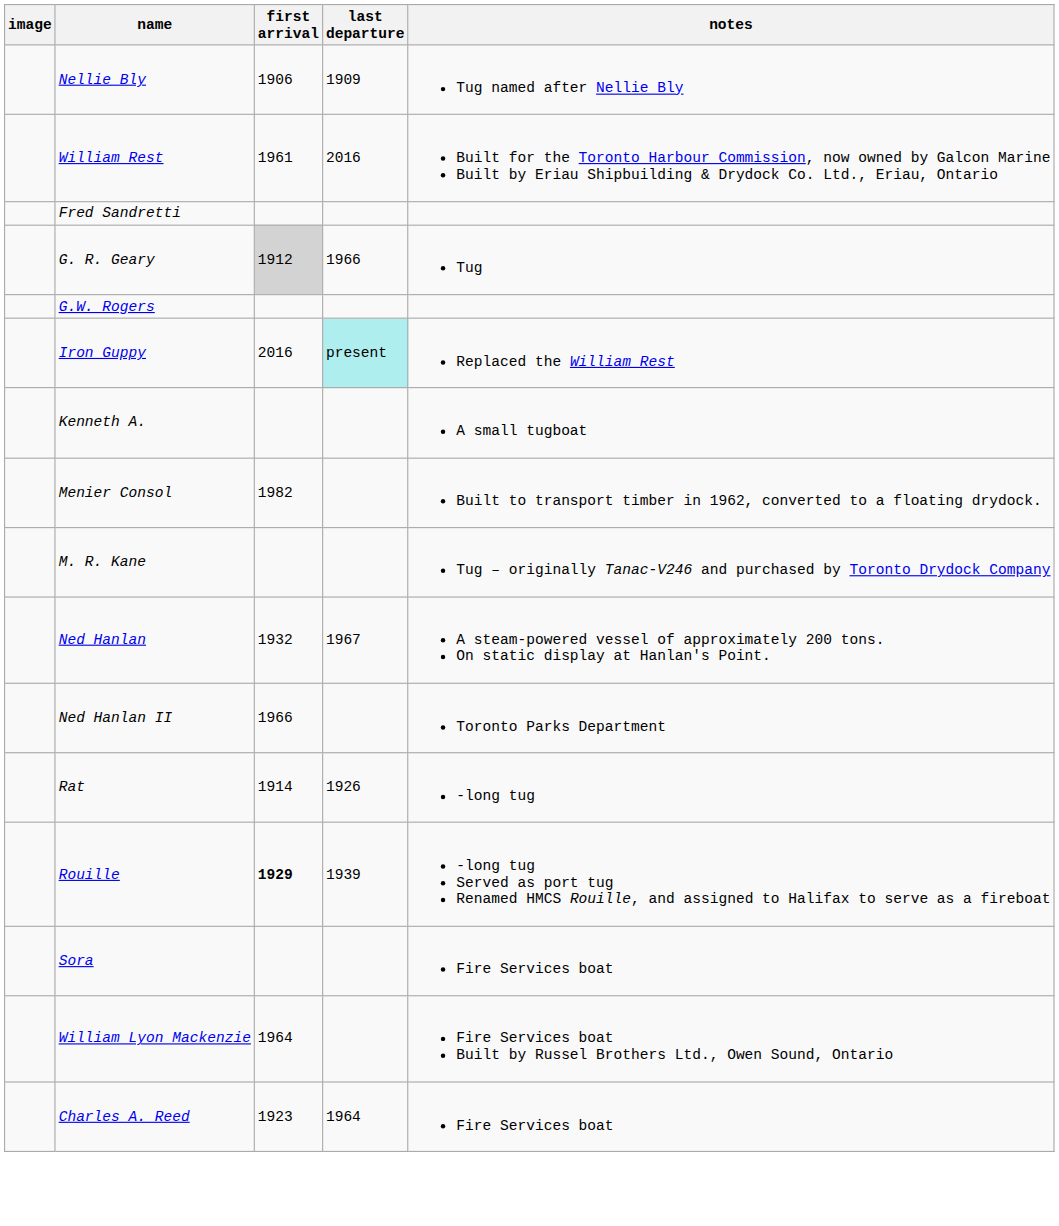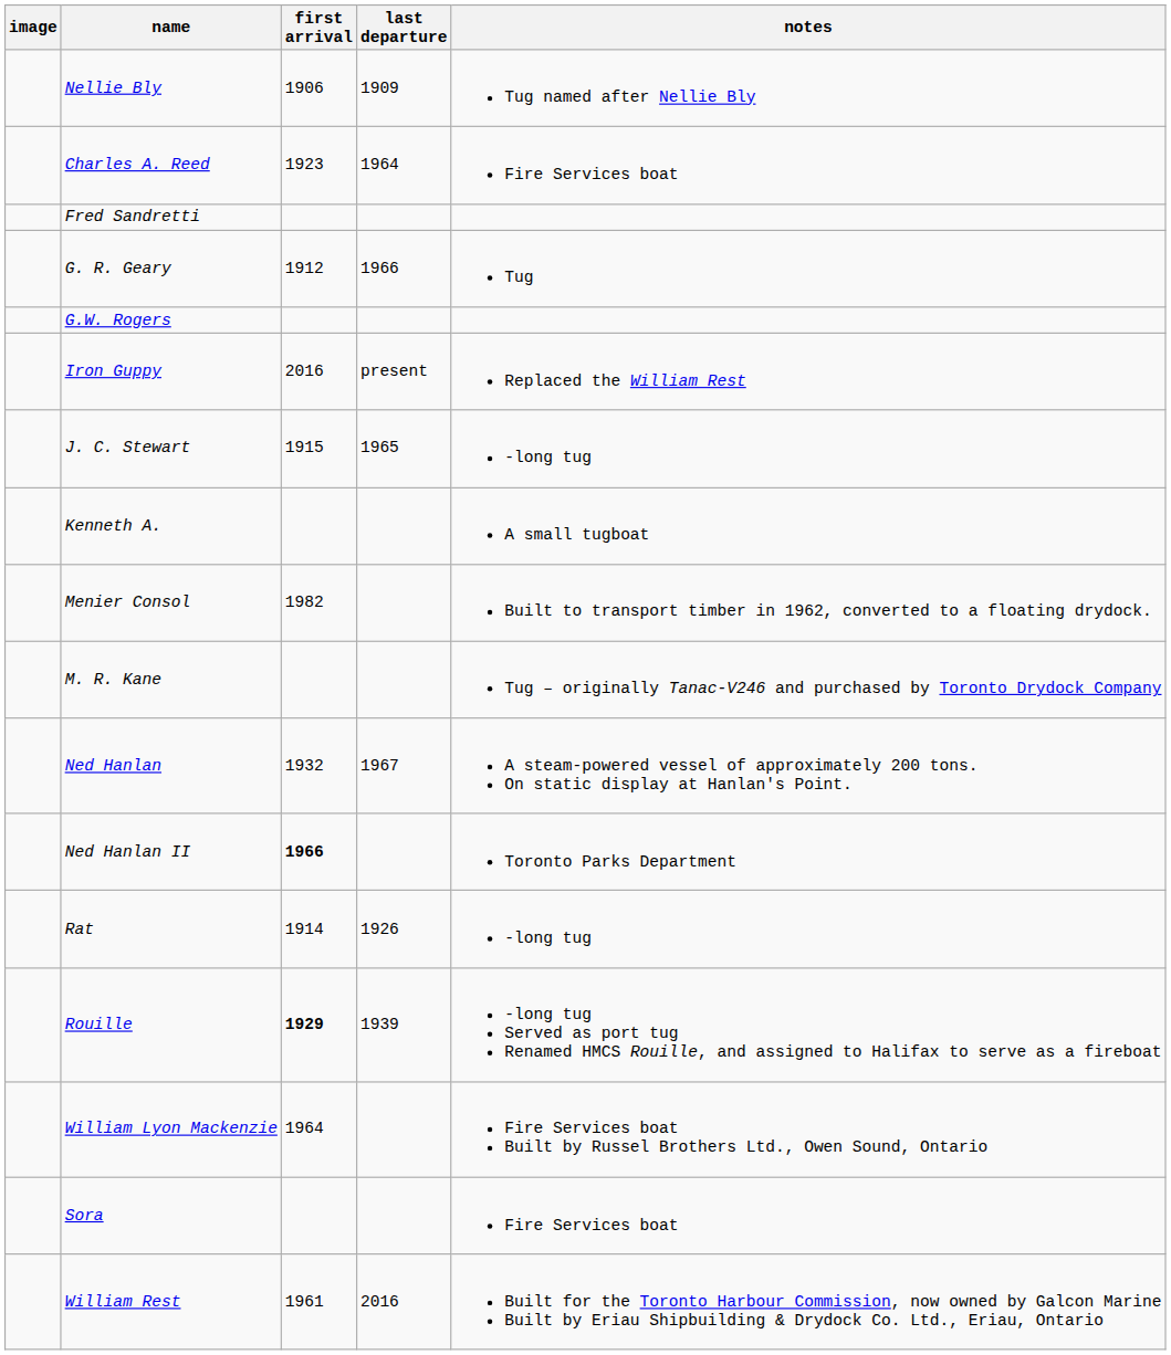rows swapped: Charles A. Reed <-> William Rest
G. R. Geary | first arrival: lightgrey background -> no background
Iron Guppy | last departure: paleturquoise background -> no background
+ row: J. C. Stewart | 1915 | 1965 | -long tug
Ned Hanlan II | first arrival: normal -> bold
rows swapped: Sora <-> William Lyon Mackenzie
